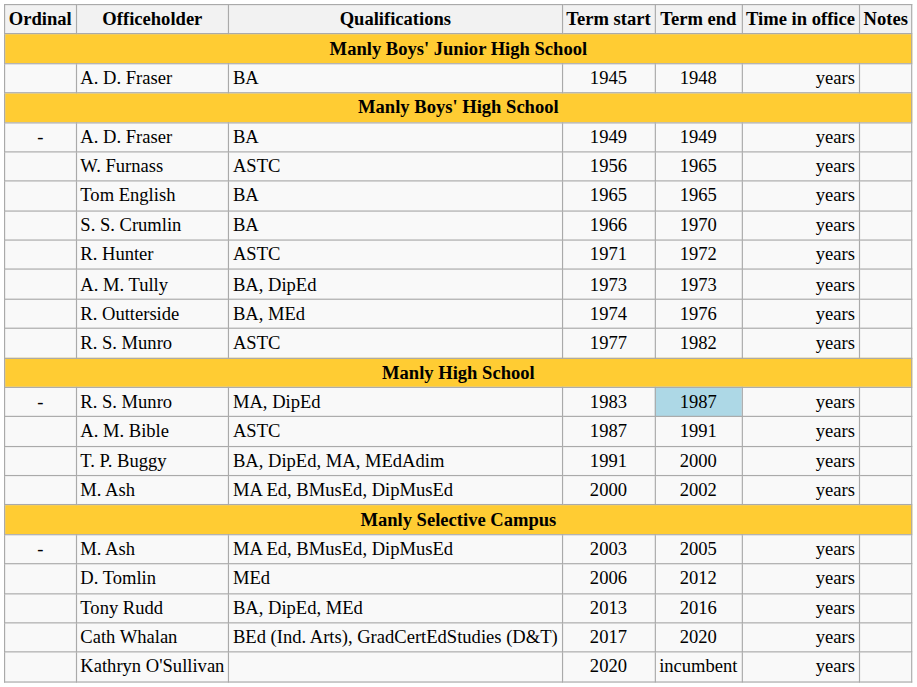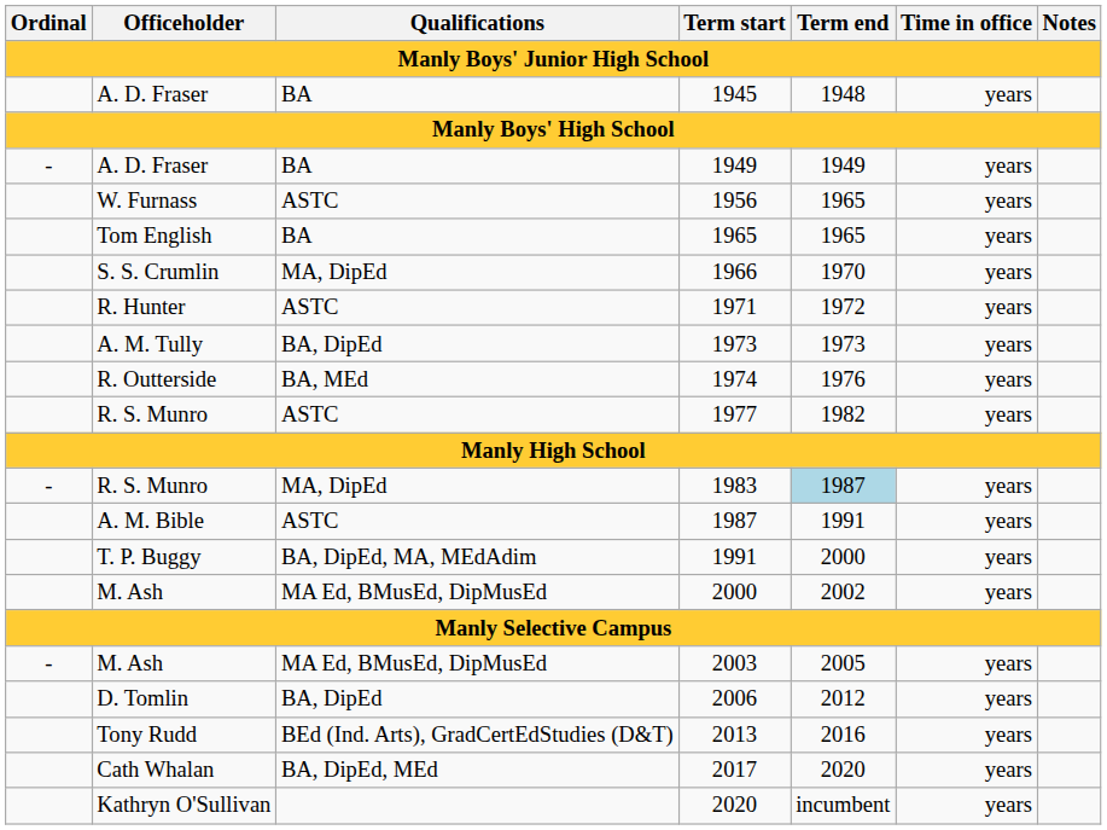1966 | Qualifications: BA -> MA, DipEd
2006 | Qualifications: MEd -> BA, DipEd
2013 | Qualifications: BA, DipEd, MEd -> BEd (Ind. Arts), GradCertEdStudies (D&T)
2017 | Qualifications: BEd (Ind. Arts), GradCertEdStudies (D&T) -> BA, DipEd, MEd
